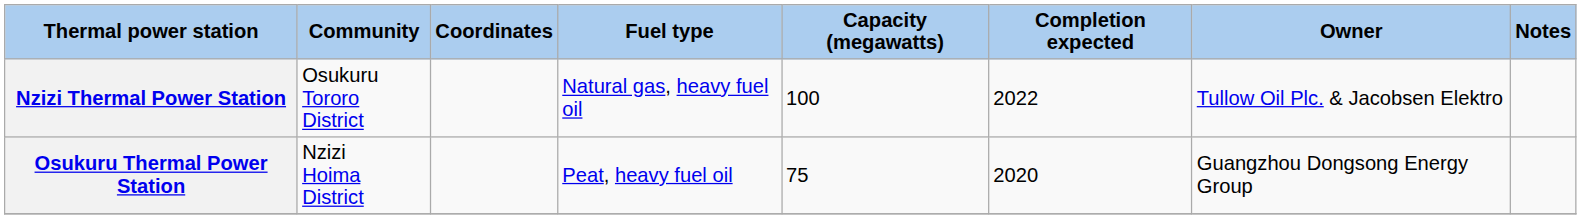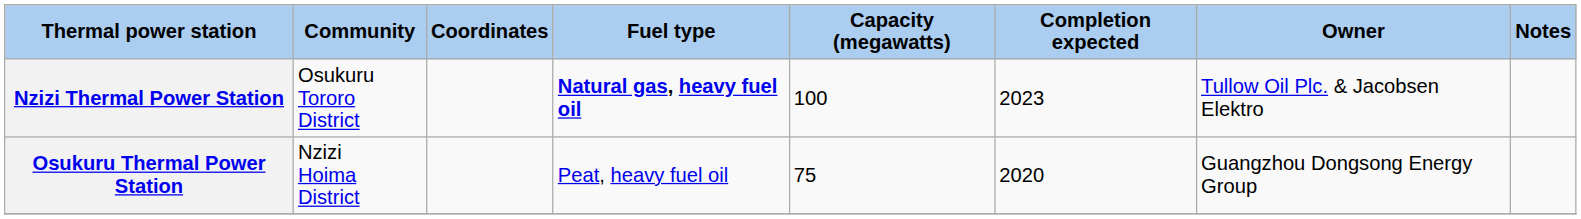Nzizi Thermal Power Station | Fuel type: normal -> bold
Nzizi Thermal Power Station | Completion expected: 2022 -> 2023
